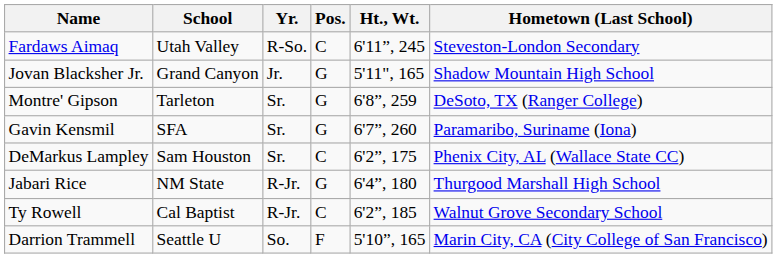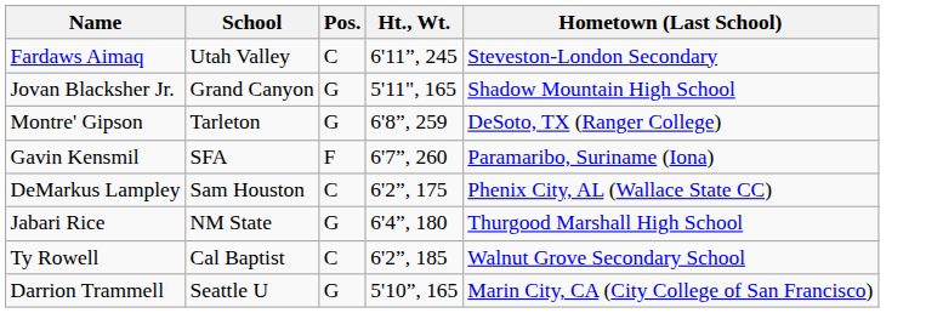- column: Yr. | R-So. | Jr. | Sr. | Sr. | Sr. | R-Jr. | R-Jr. | So.
Gavin Kensmil | Pos.: G -> F
Darrion Trammell | Pos.: F -> G
